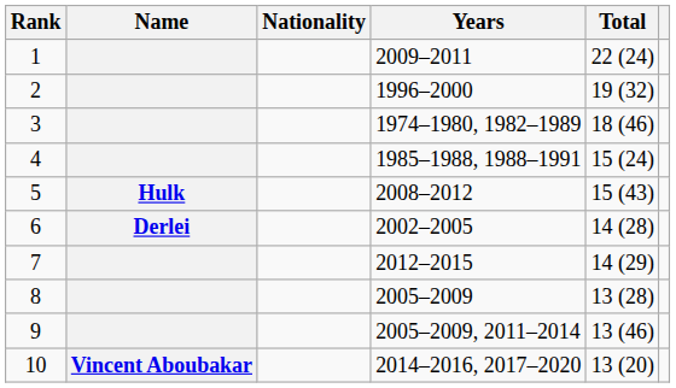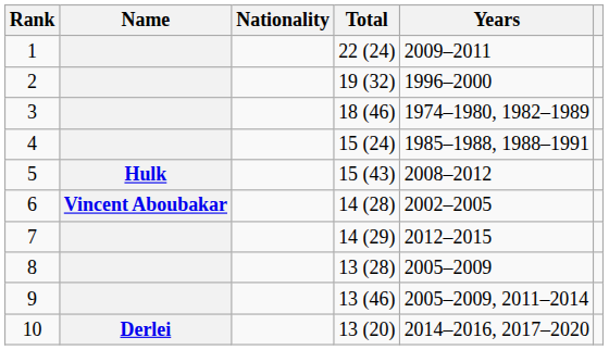columns swapped: Years <-> Total
6 | Name: Derlei -> Vincent Aboubakar
10 | Name: Vincent Aboubakar -> Derlei
